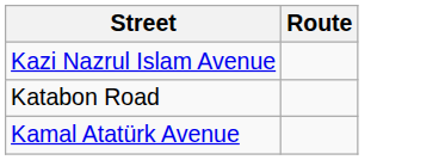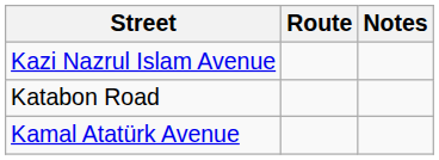+ column: Notes
